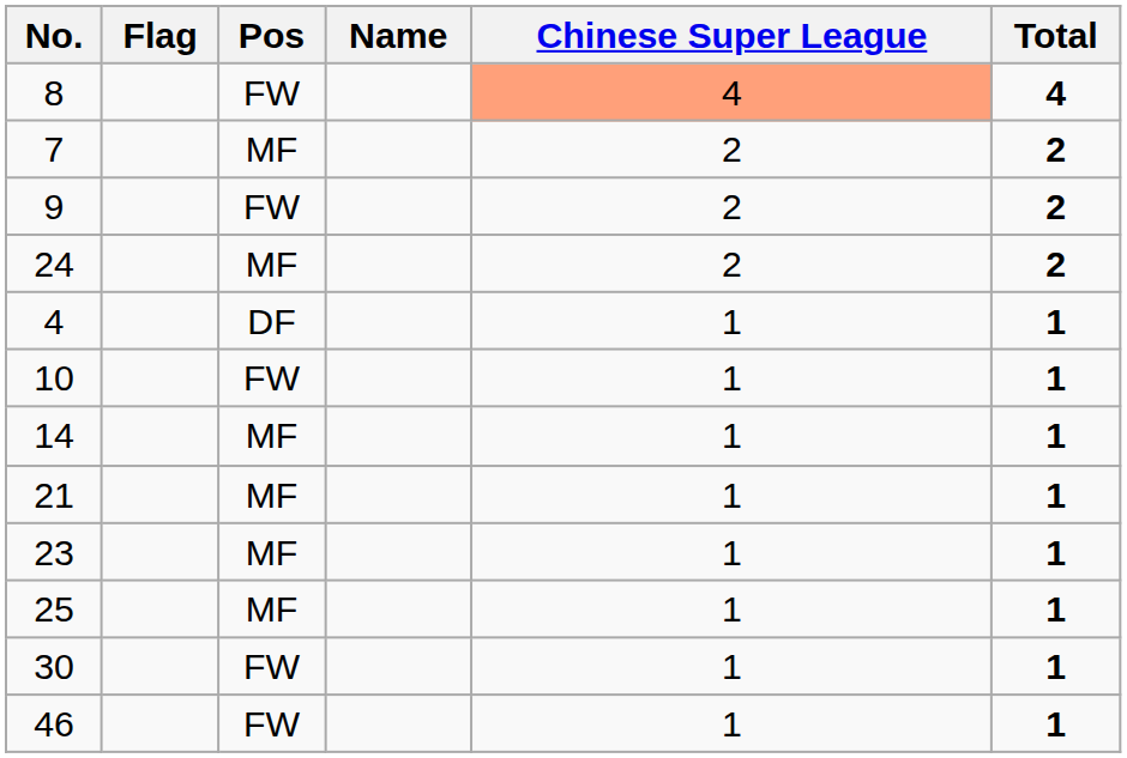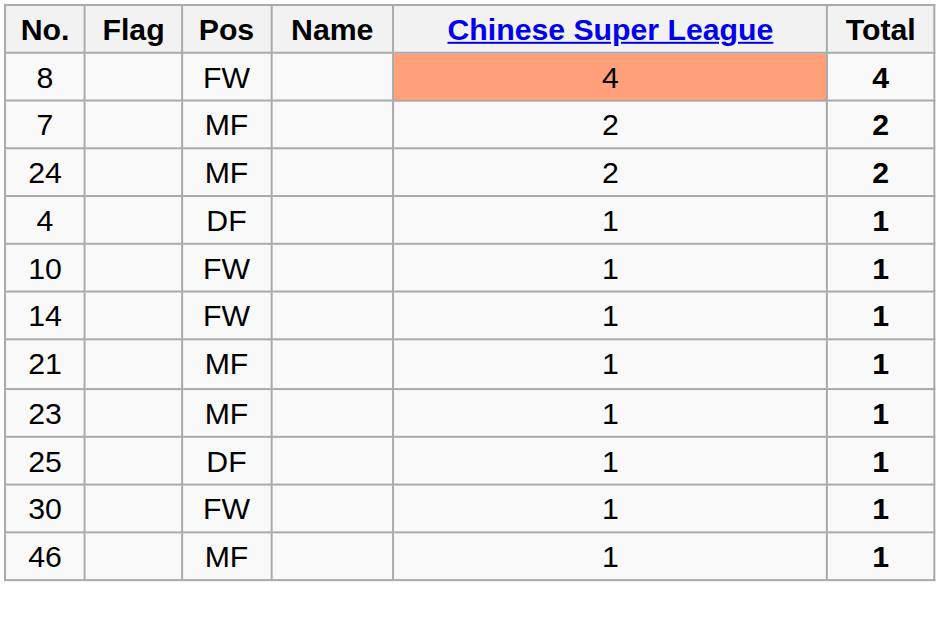- row: 9 | FW | 2 | 2
14 | Pos: MF -> FW
25 | Pos: MF -> DF
46 | Pos: FW -> MF
